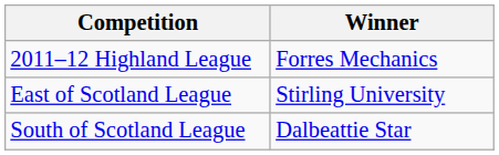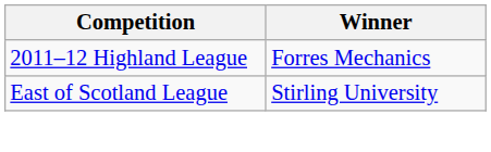- row: South of Scotland League | Dalbeattie Star
